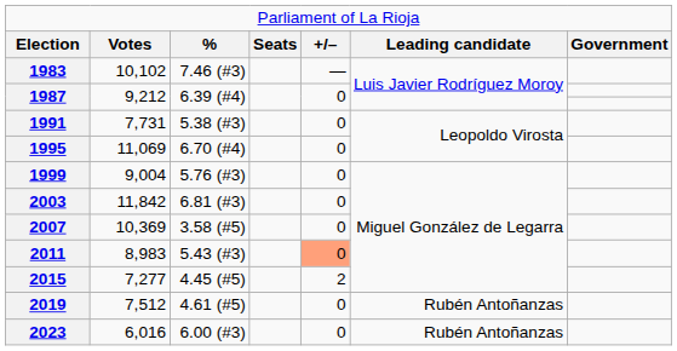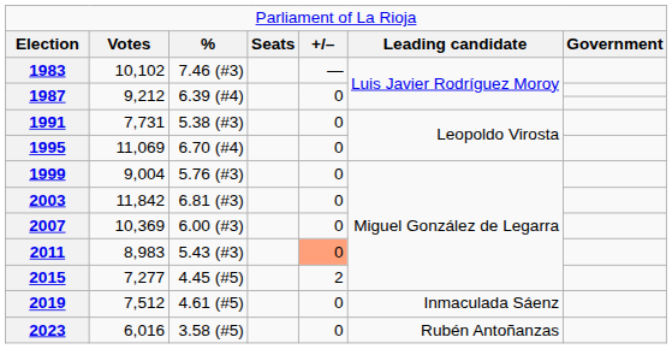2007 | column 3: 3.58 (#5) -> 6.00 (#3)
2019 | column 6: Rubén Antoñanzas -> Inmaculada Sáenz
2023 | column 3: 6.00 (#3) -> 3.58 (#5)
